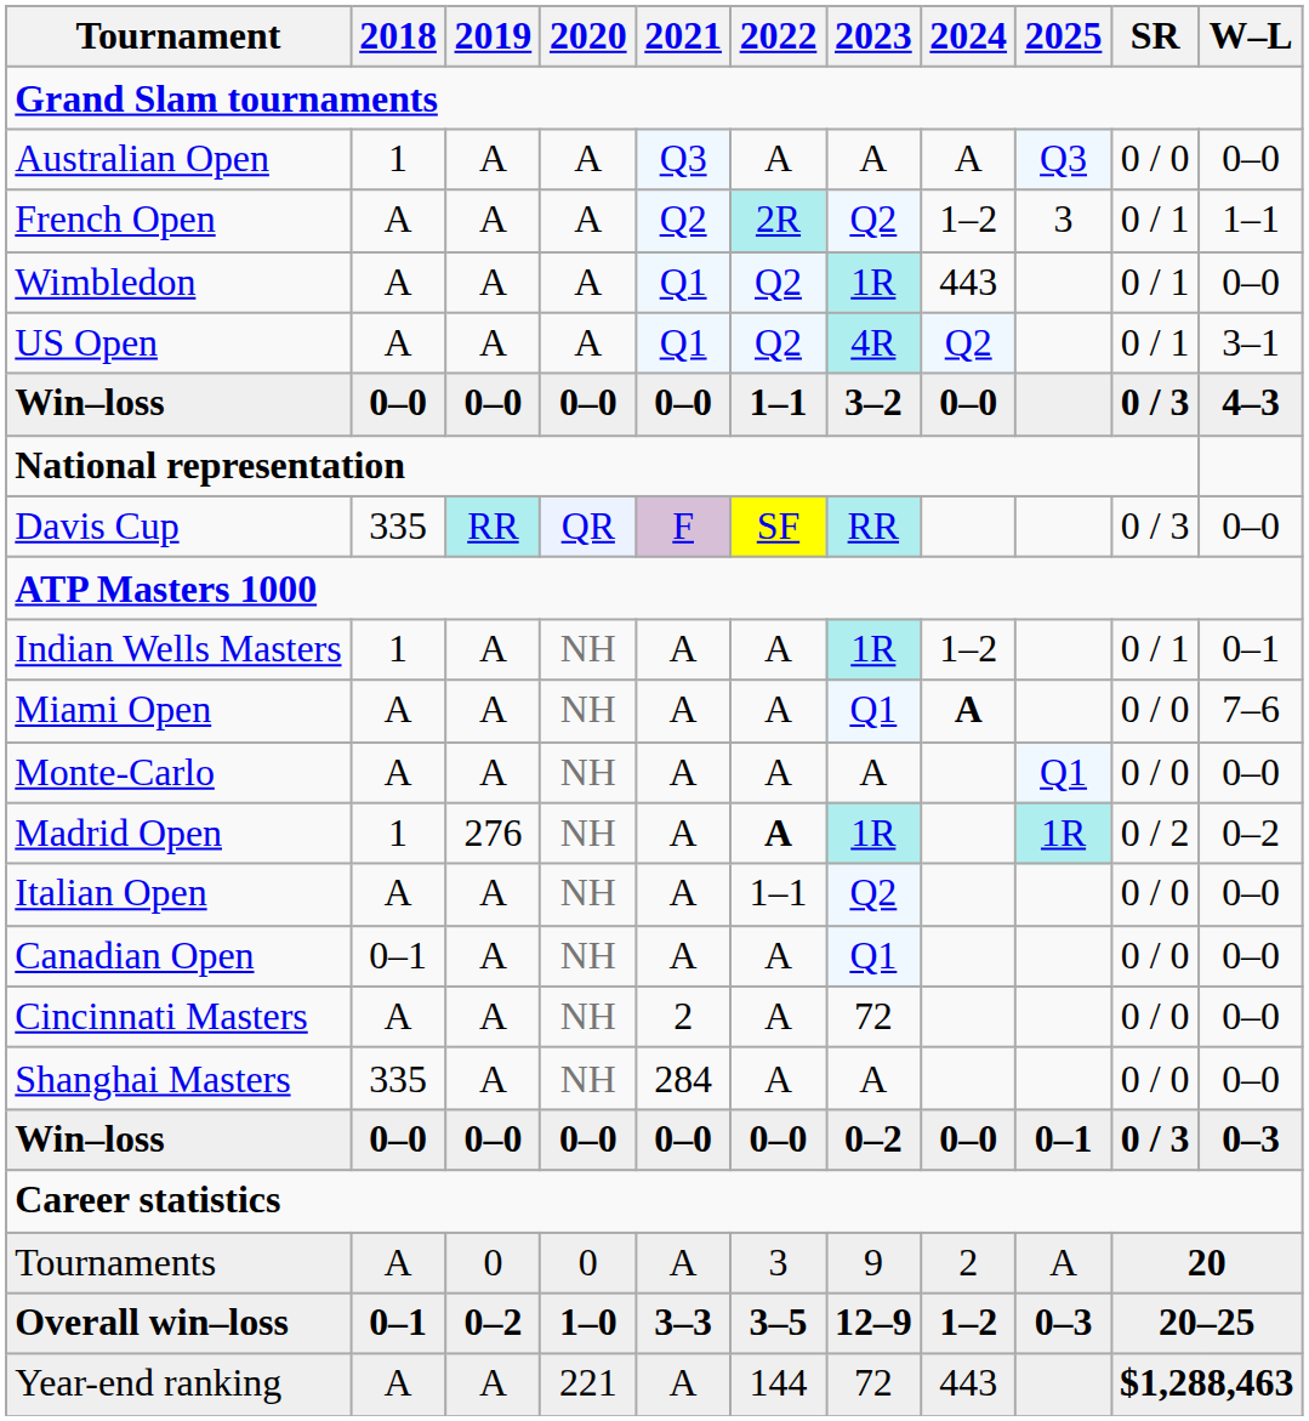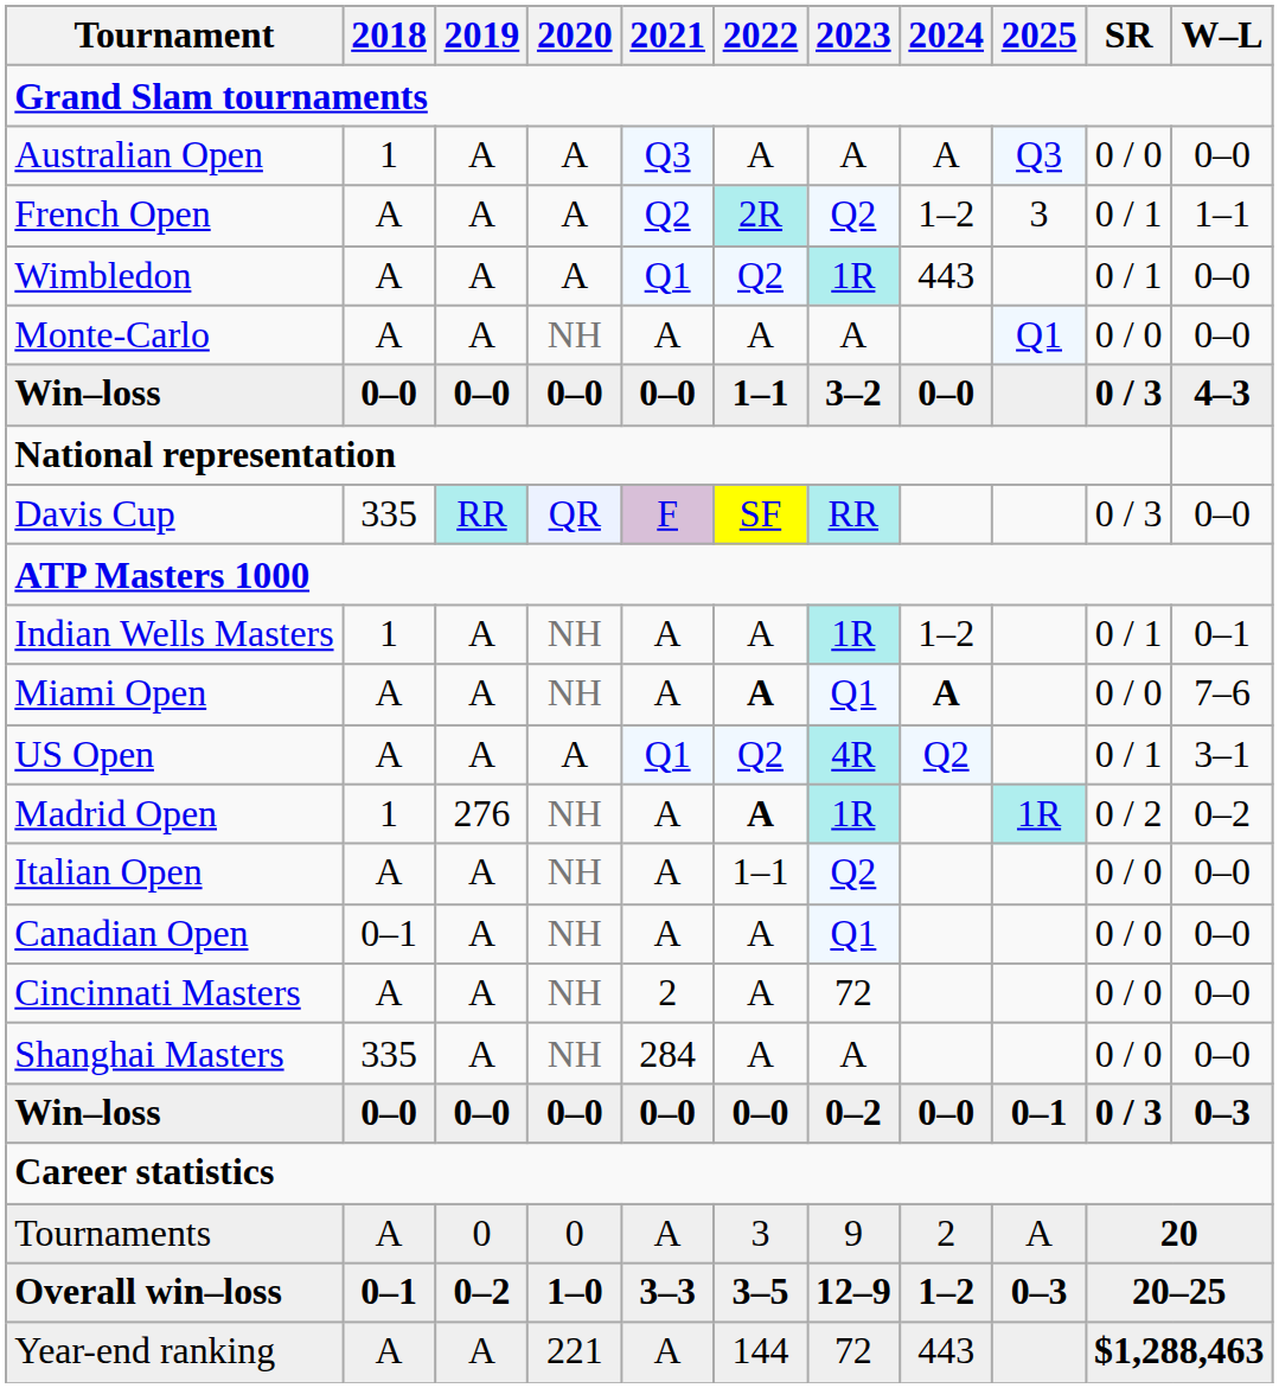rows swapped: US Open <-> Monte-Carlo
Miami Open | 2022: normal -> bold
